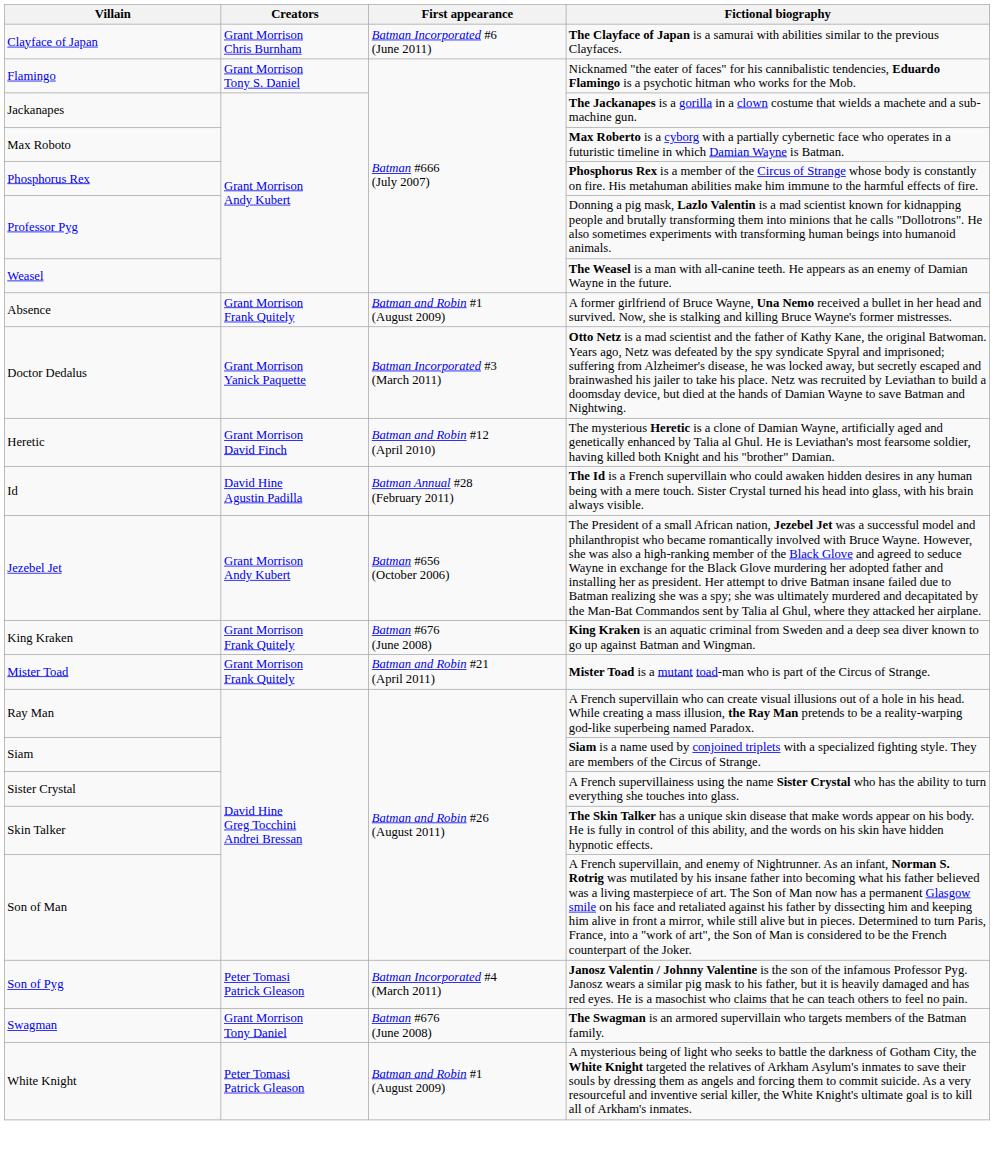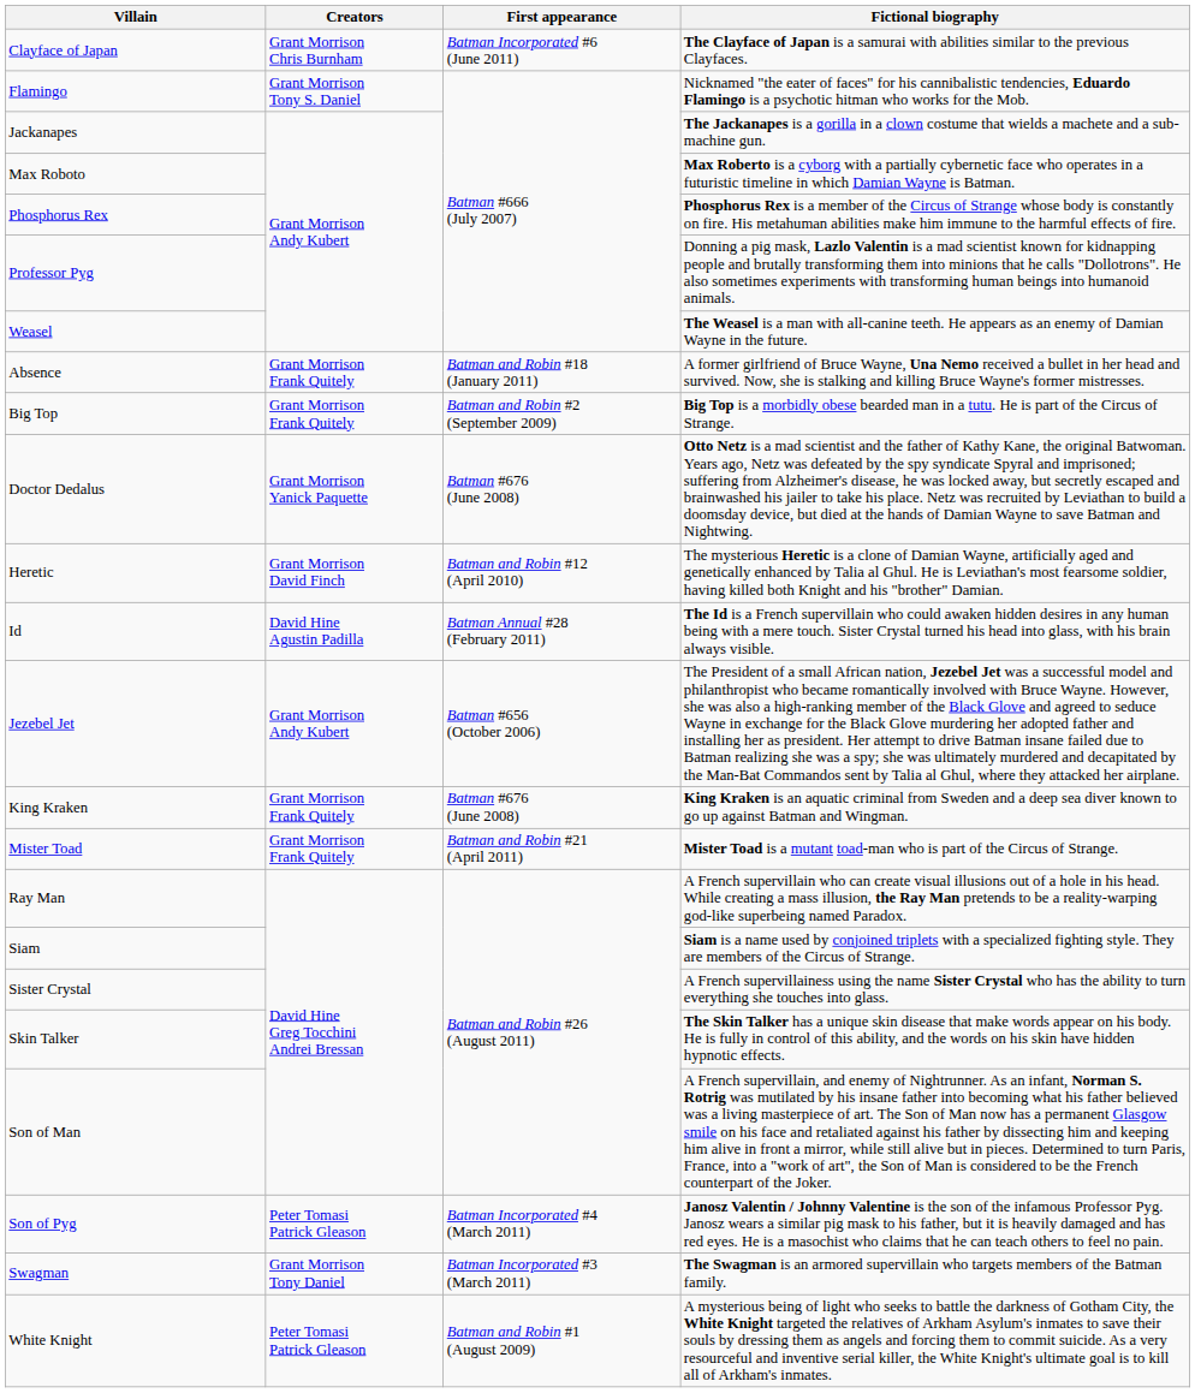Absence | First appearance: Batman and Robin #1 (August 2009) -> Batman and Robin #18 (January 2011)
+ row: Big Top | Grant Morrison Frank Quitely | Batman and Robin #2 (September 2009) | Big Top is a morbidly obese bearded man in a tutu. He is part of the Circus of Strange.
Doctor Dedalus | First appearance: Batman Incorporated #3 (March 2011) -> Batman #676 (June 2008)
Swagman | First appearance: Batman #676 (June 2008) -> Batman Incorporated #3 (March 2011)
